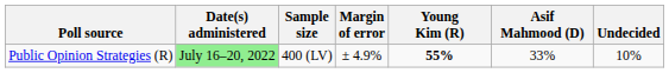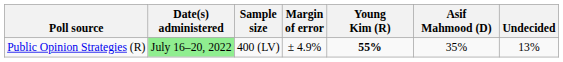Public Opinion Strategies (R) | Asif Mahmood (D): 33% -> 35%
Public Opinion Strategies (R) | Undecided: 10% -> 13%
